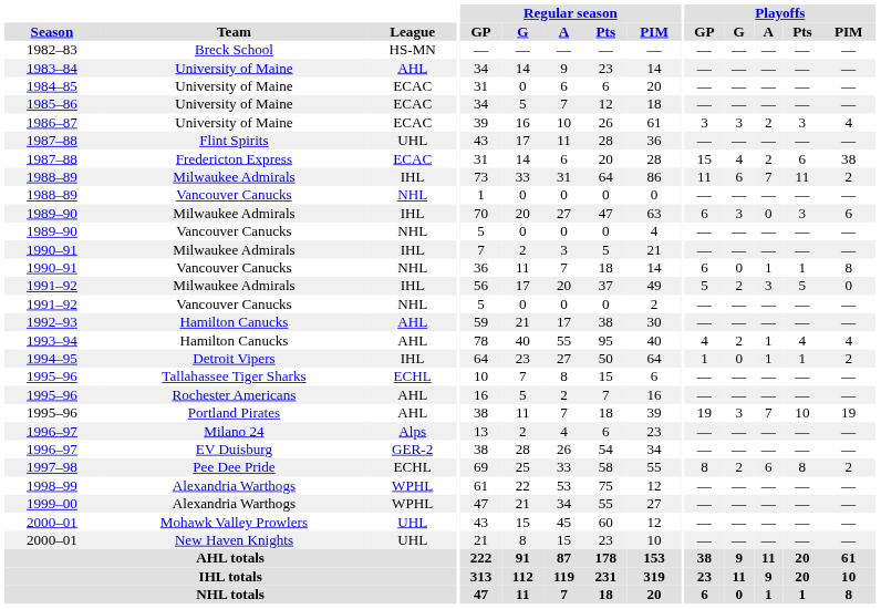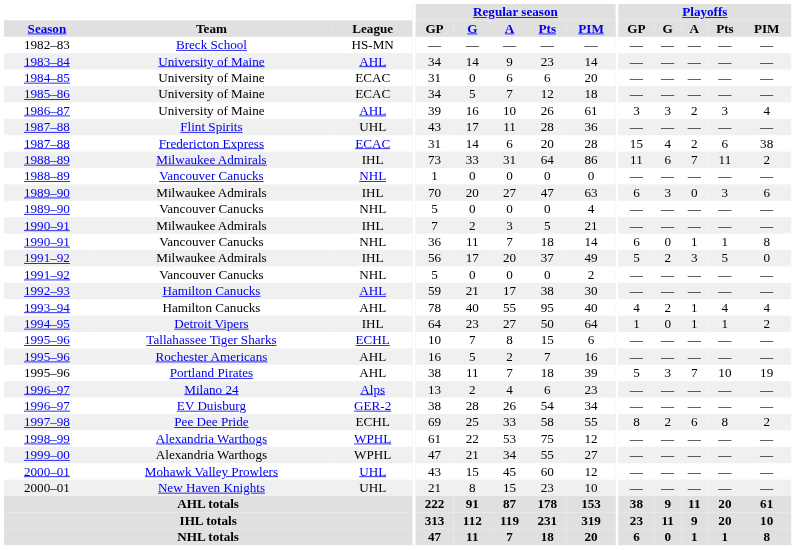1986–87 | League: ECAC -> AHL
1995–96 / Portland Pirates | Playoffs / GP: 19 -> 5
